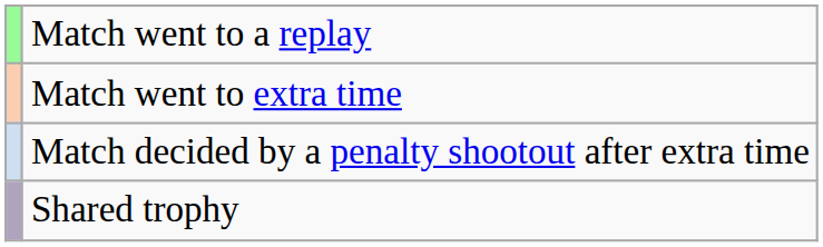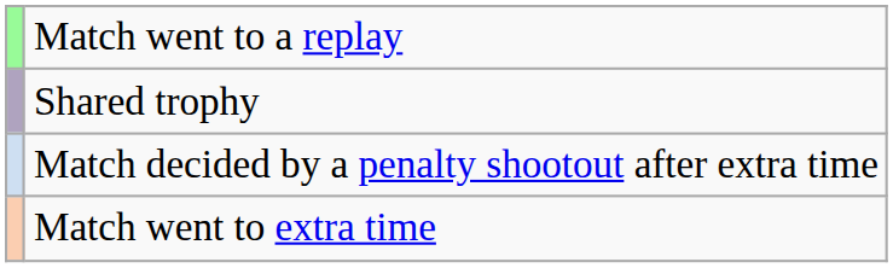rows swapped: Match went to extra time <-> Shared trophy
